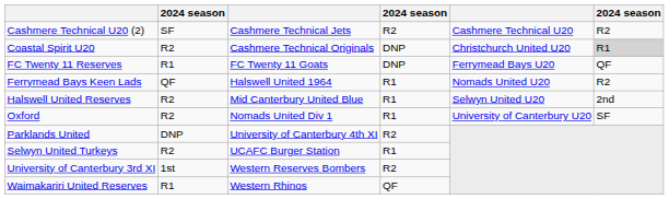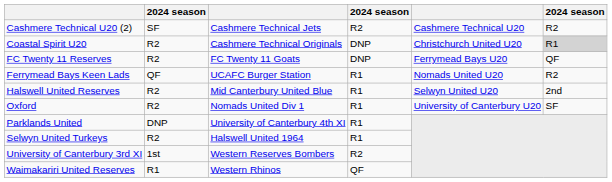FC Twenty 11 Reserves | column 2: R1 -> R2
Ferrymead Bays Keen Lads | column 3: Halswell United 1964 -> UCAFC Burger Station
Parklands United | column 4: R2 -> R1
Selwyn United Turkeys | column 3: UCAFC Burger Station -> Halswell United 1964
